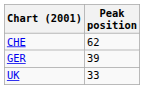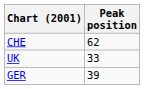rows swapped: GER <-> UK
